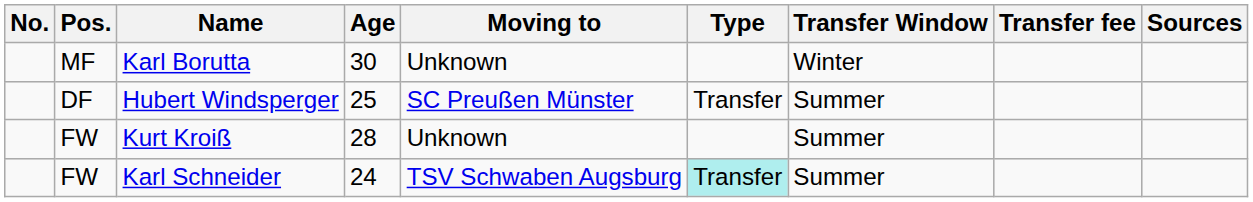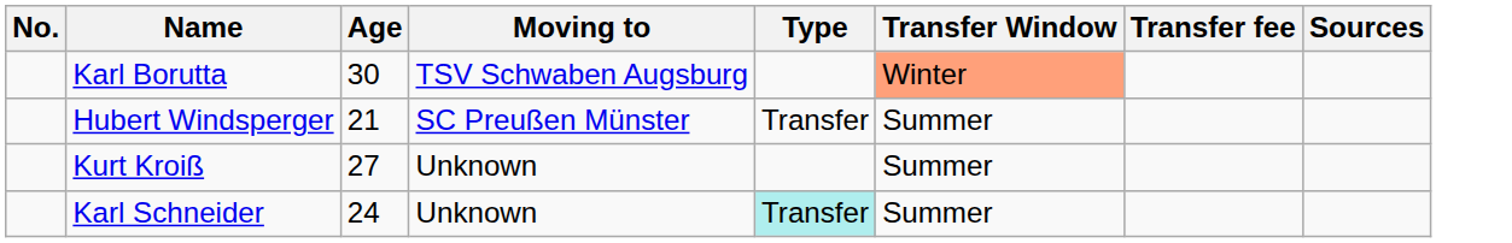- column: Pos. | MF | DF | FW | FW
Karl Borutta | Moving to: Unknown -> TSV Schwaben Augsburg
Karl Borutta | Transfer Window: no background -> lightsalmon background
Hubert Windsperger | Age: 25 -> 21
Kurt Kroiß | Age: 28 -> 27
Karl Schneider | Moving to: TSV Schwaben Augsburg -> Unknown
